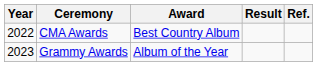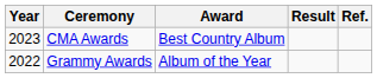CMA Awards | Year: 2022 -> 2023
Grammy Awards | Year: 2023 -> 2022
